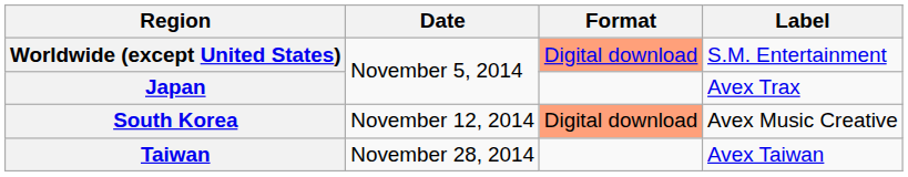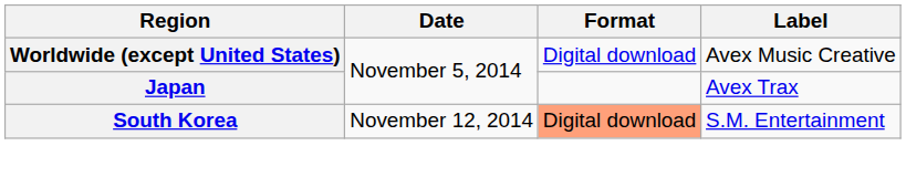Worldwide (except United States) | Format: lightsalmon background -> no background
Worldwide (except United States) | Label: S.M. Entertainment -> Avex Music Creative
South Korea | Label: Avex Music Creative -> S.M. Entertainment
- row: Taiwan | November 28, 2014 | Avex Taiwan
